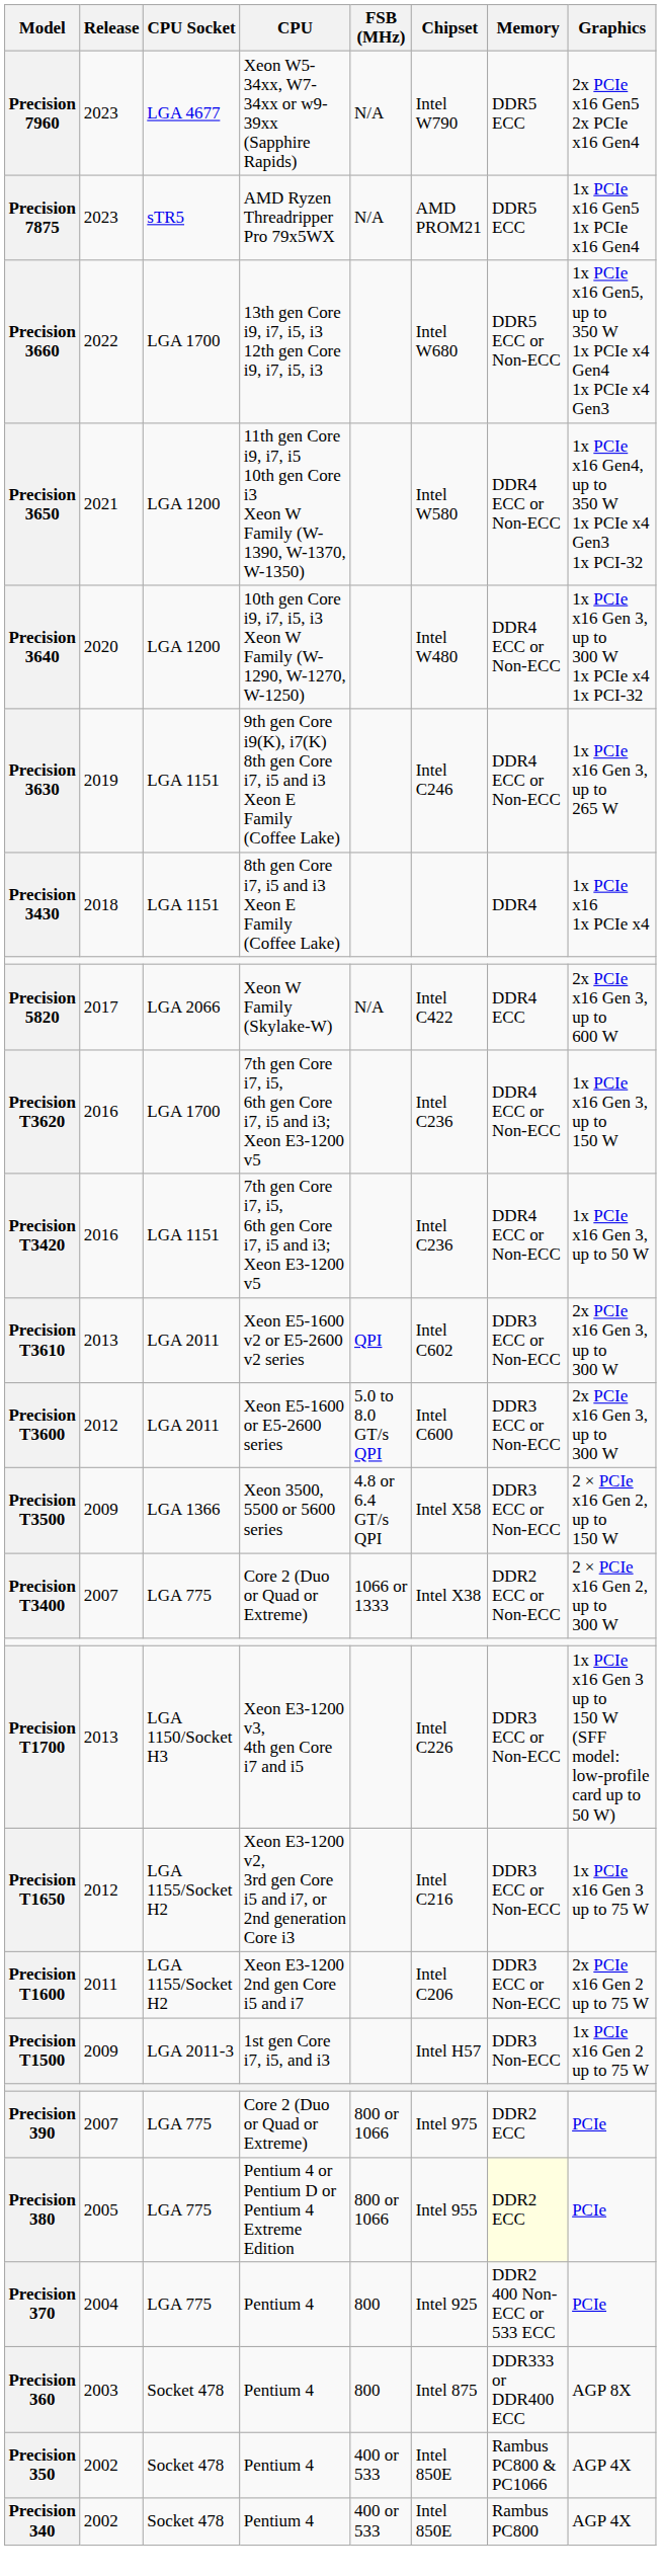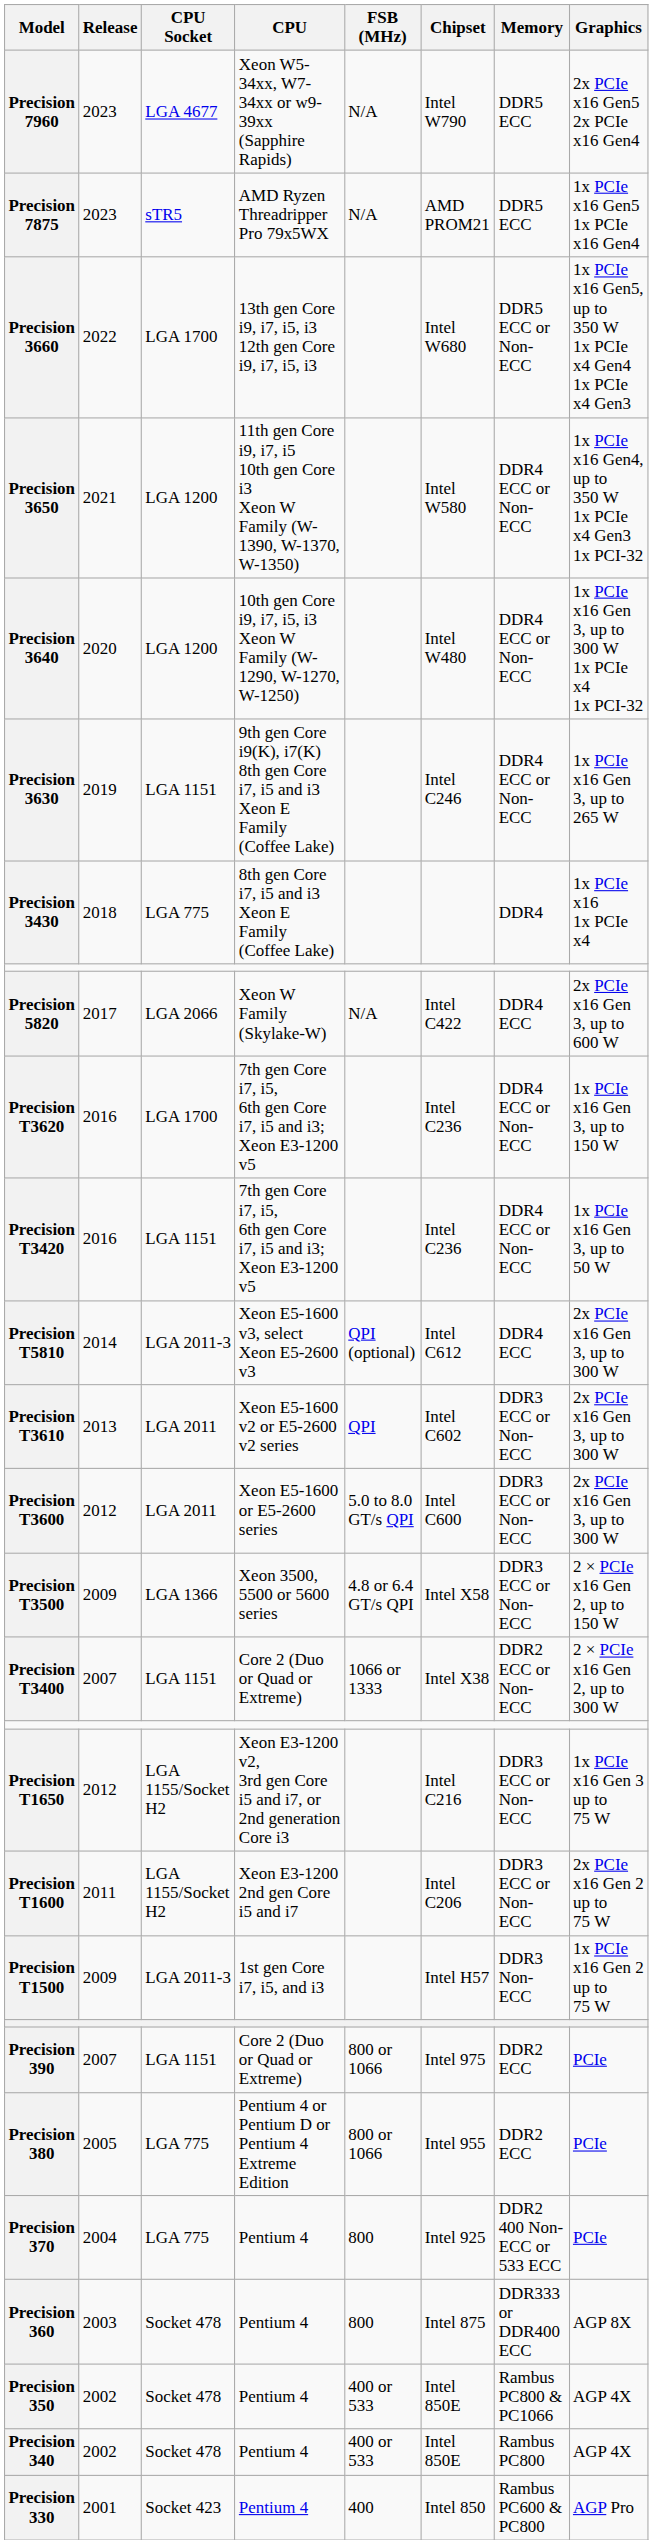Precision 3430 | CPU Socket: LGA 1151 -> LGA 775
+ row: Precision T5810 | 2014 | LGA 2011-3 | Xeon E5-1600 v3, select Xeon E5-2600 v3 | QPI (optional) | Intel C612 | DDR4 ECC | 2x PCIe x16 Gen 3, up to 300 W
Precision T3400 | CPU Socket: LGA 775 -> LGA 1151
- row: Precision T1700 | 2013 | LGA 1150/Socket H3 | Xeon E3-1200 v3, 4th gen Core i7 and i5 | Intel C226 | DDR3 ECC or Non-ECC | 1x PCIe x16 Gen 3 up to 150 W (SFF model: low-profile card up to 50 W)
Precision 390 | CPU Socket: LGA 775 -> LGA 1151
Precision 380 | Memory: lightyellow background -> no background
+ row: Precision 330 | 2001 | Socket 423 | Pentium 4 | 400 | Intel 850 | Rambus PC600 & PC800 | AGP Pro
